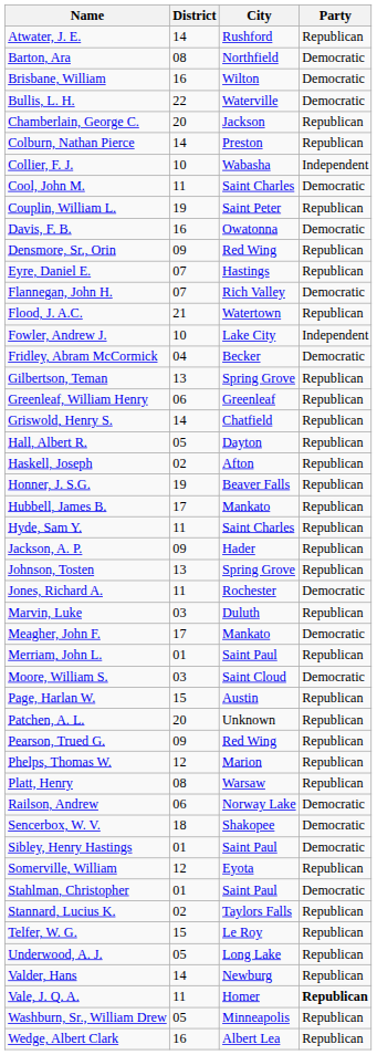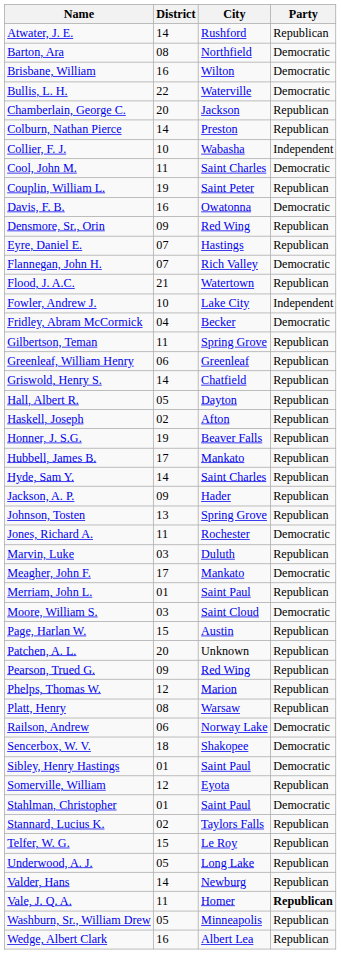Gilbertson, Teman | District: 13 -> 11
Hyde, Sam Y. | District: 11 -> 14
